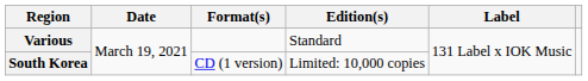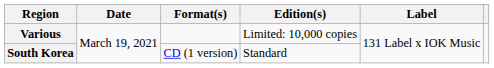Various | Edition(s): Standard -> Limited: 10,000 copies
South Korea | Edition(s): Limited: 10,000 copies -> Standard
